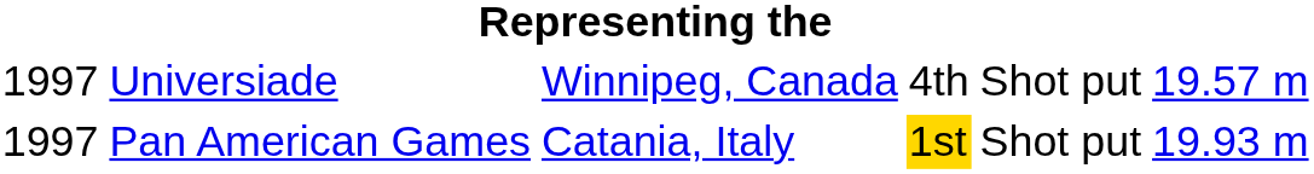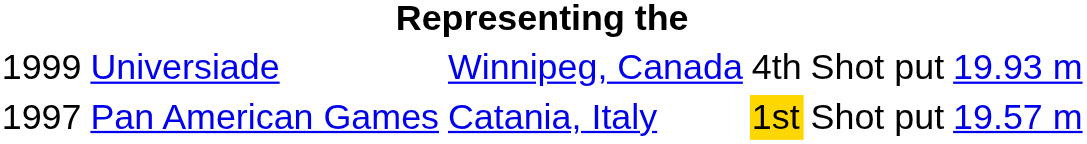Universiade | column 1: 1997 -> 1999
Universiade | column 6: 19.57 m -> 19.93 m
Pan American Games | column 6: 19.93 m -> 19.57 m
